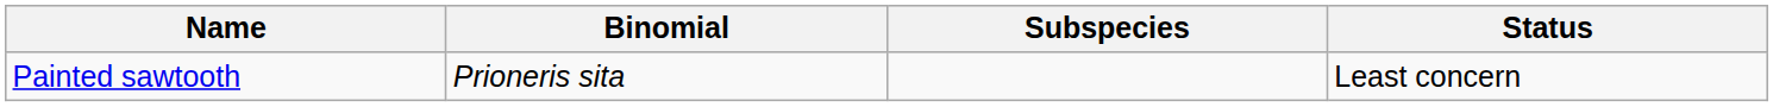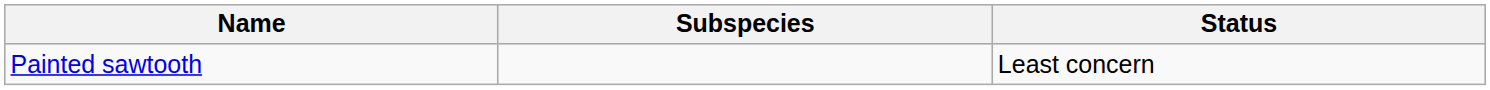- column: Binomial | Prioneris sita
